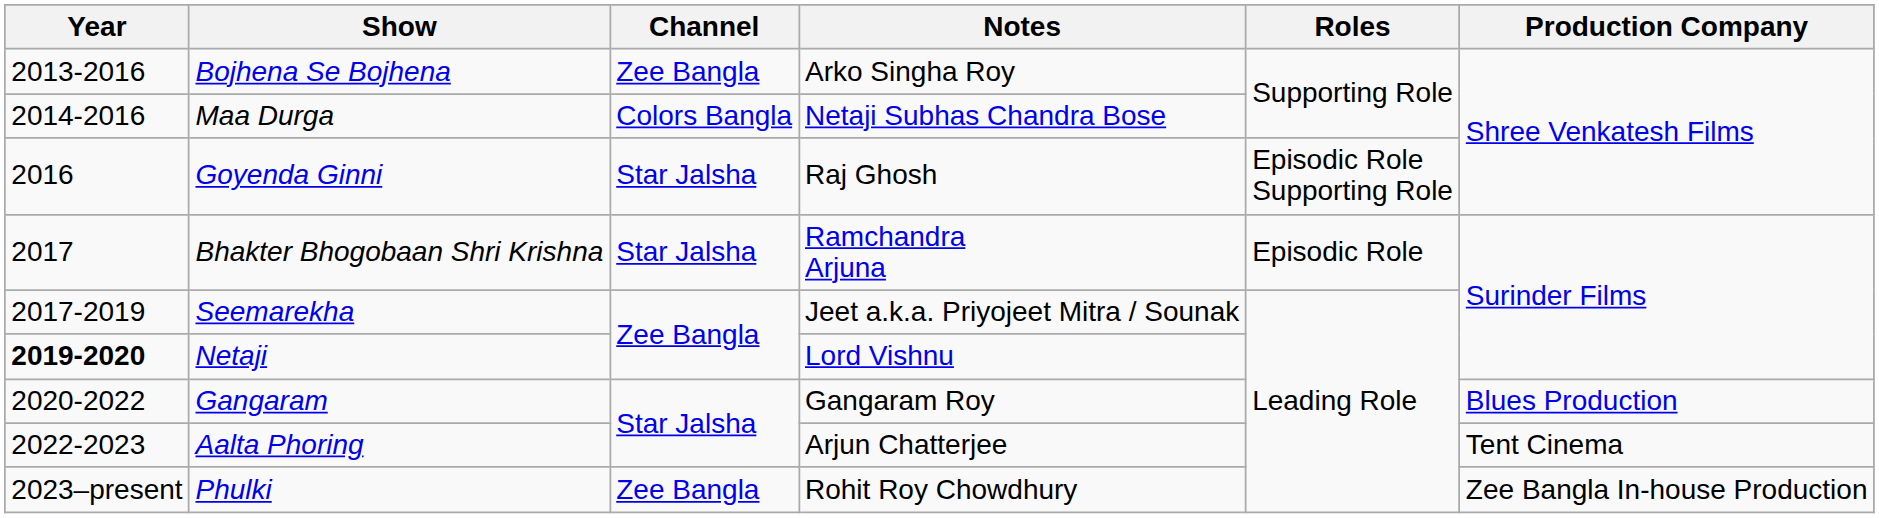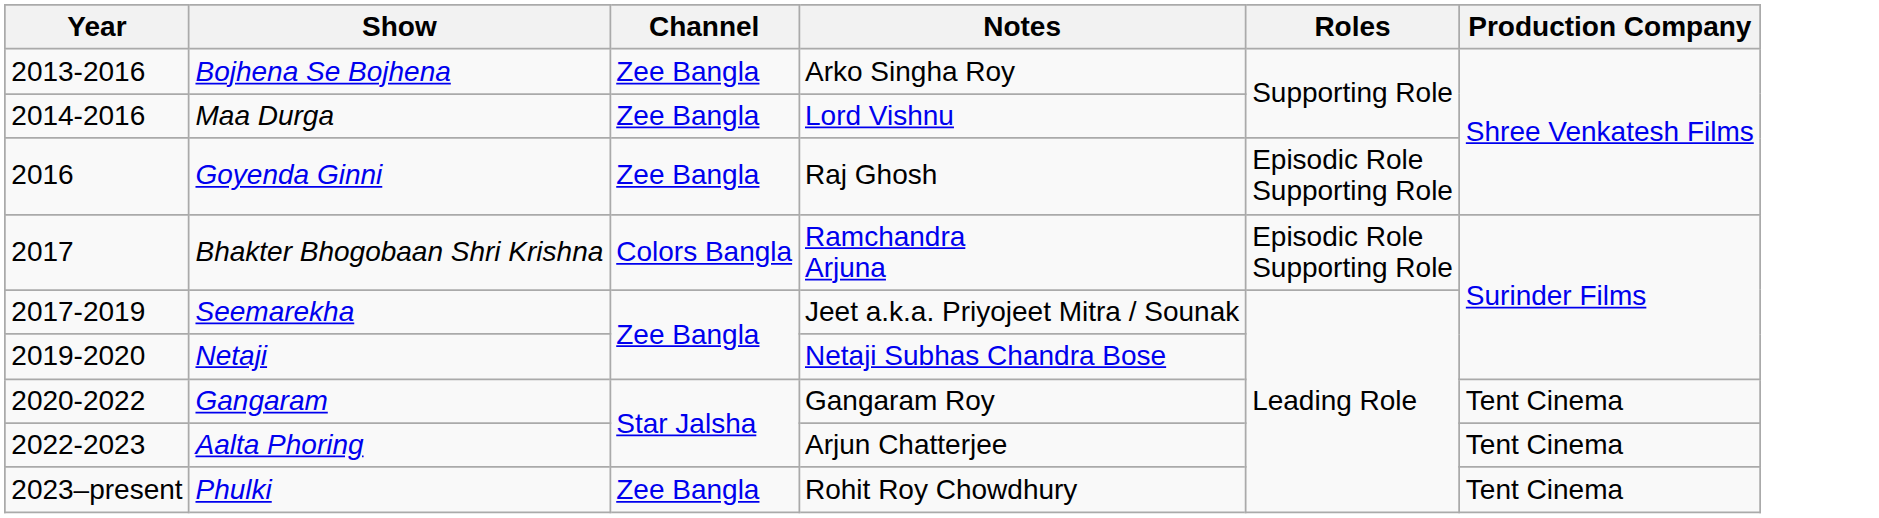Maa Durga | Channel: Colors Bangla -> Zee Bangla
Maa Durga | Notes: Netaji Subhas Chandra Bose -> Lord Vishnu
Goyenda Ginni | Channel: Star Jalsha -> Zee Bangla
Bhakter Bhogobaan Shri Krishna | Channel: Star Jalsha -> Colors Bangla
Bhakter Bhogobaan Shri Krishna | Roles: Episodic Role -> Episodic Role Supporting Role
Netaji | Year: bold -> normal
Netaji | Notes: Lord Vishnu -> Netaji Subhas Chandra Bose
Gangaram | Production Company: Blues Production -> Tent Cinema
Phulki | Production Company: Zee Bangla In-house Production -> Tent Cinema
